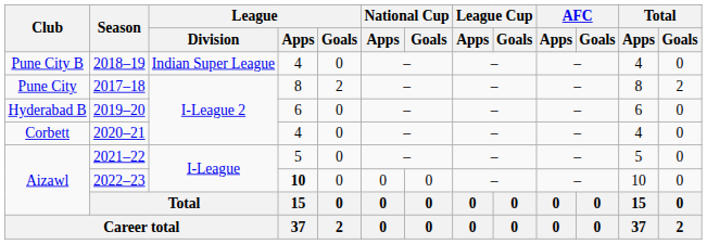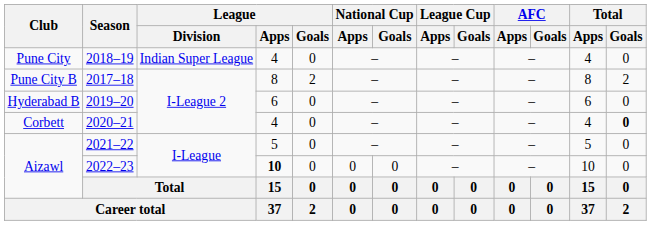2018–19 | Club: Pune City B -> Pune City
2017–18 | Club: Pune City -> Pune City B
2020–21 | Total / Goals: normal -> bold
